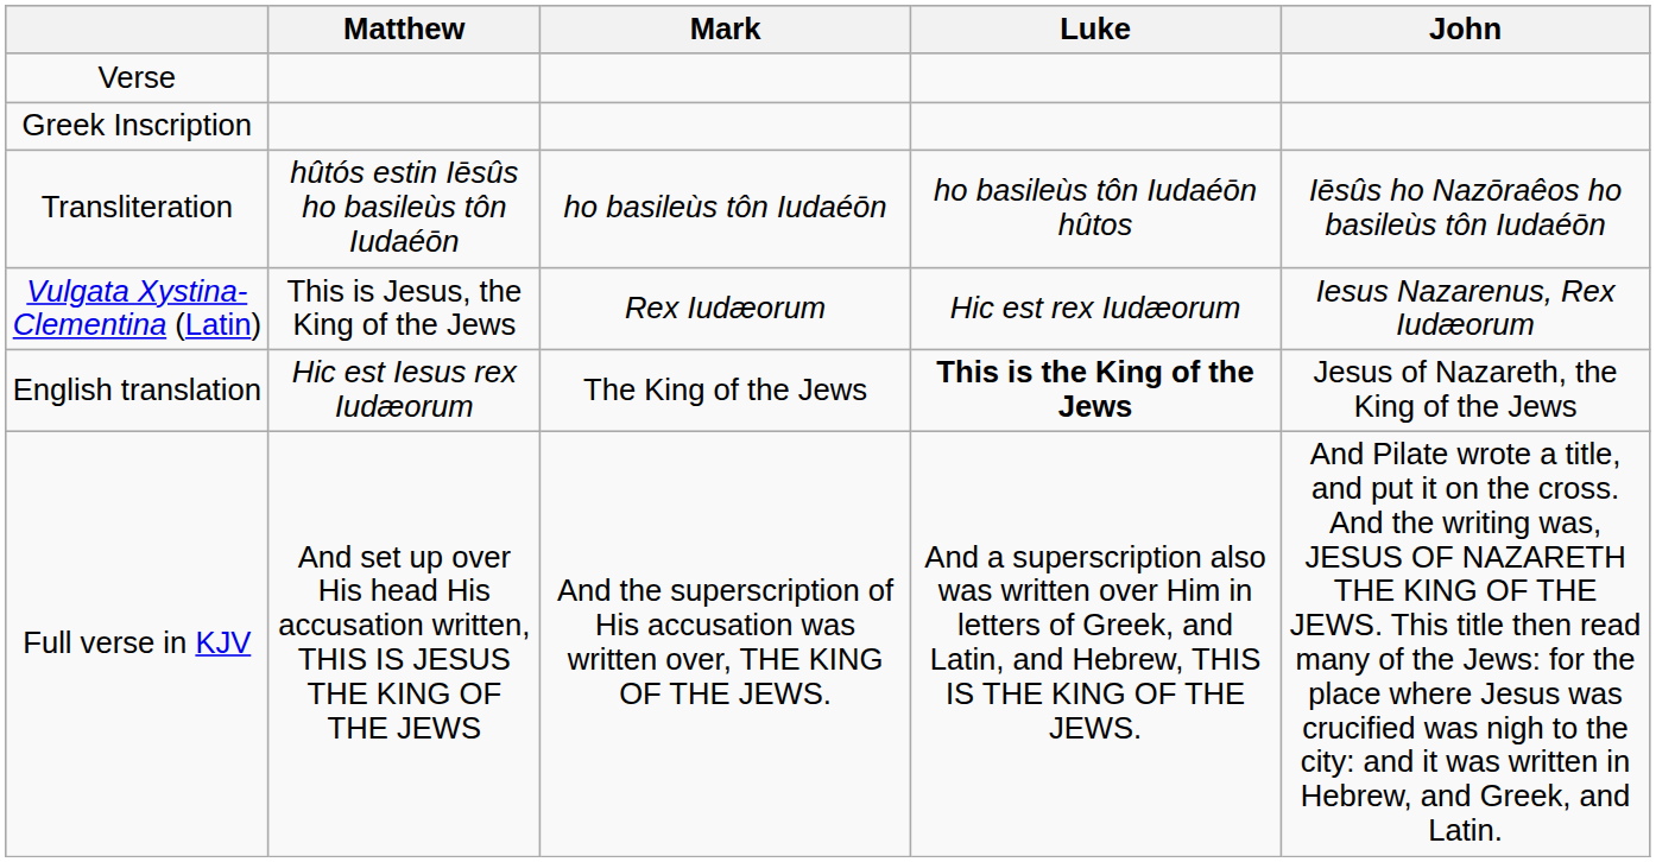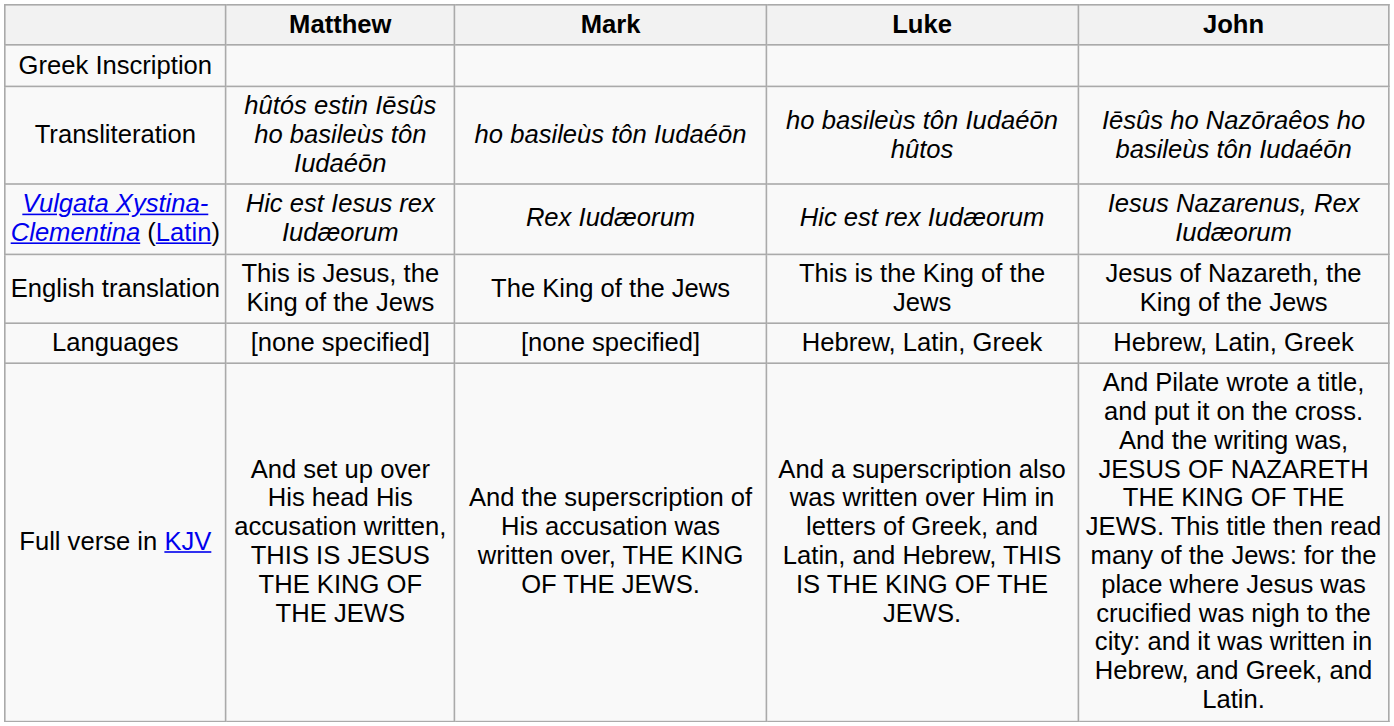- row: Verse
Vulgata Xystina-Clementina (Latin) | Matthew: This is Jesus, the King of the Jews -> Hic est Iesus rex Iudæorum
English translation | Matthew: Hic est Iesus rex Iudæorum -> This is Jesus, the King of the Jews
English translation | Luke: bold -> normal
+ row: Languages | [none specified] | [none specified] | Hebrew, Latin, Greek | Hebrew, Latin, Greek
